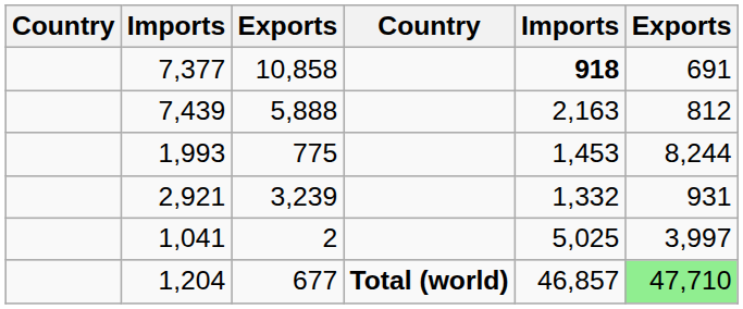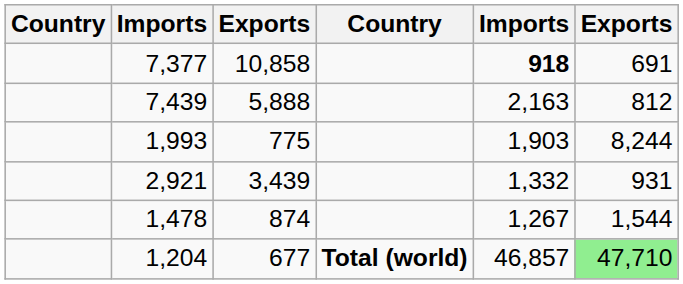1,993 | column 5: 1,453 -> 1,903
2,921 | column 3: 3,239 -> 3,439
+ row: 1,478 | 874 | 1,267 | 1,544
- row: 1,041 | 2 | 5,025 | 3,997
